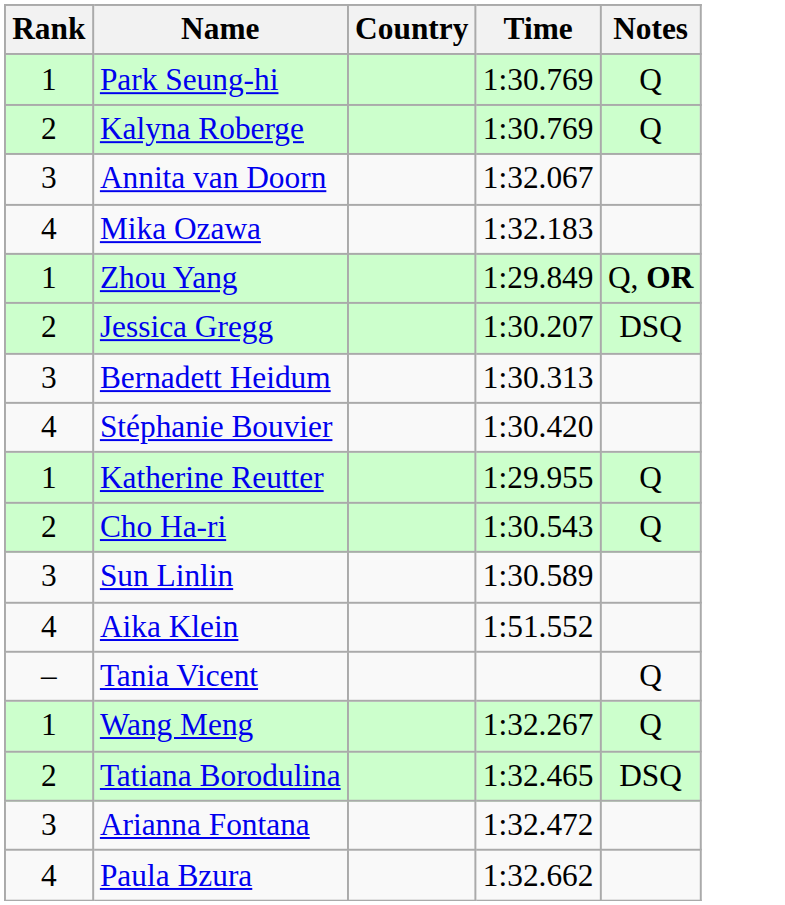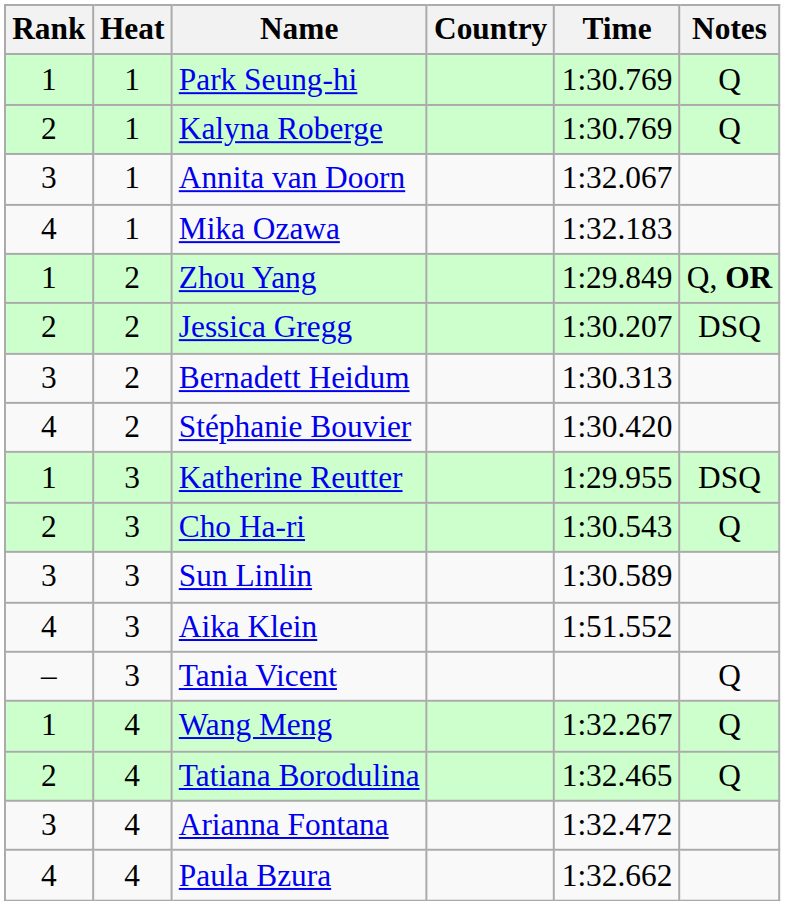+ column: Heat | 1 | 1 | 1 | 1 | 2 | 2 | 2 | 2 | 3 | 3 | 3 | 3 | 3 | 4 | 4 | 4 | 4
Katherine Reutter | Notes: Q -> DSQ
Tatiana Borodulina | Notes: DSQ -> Q
